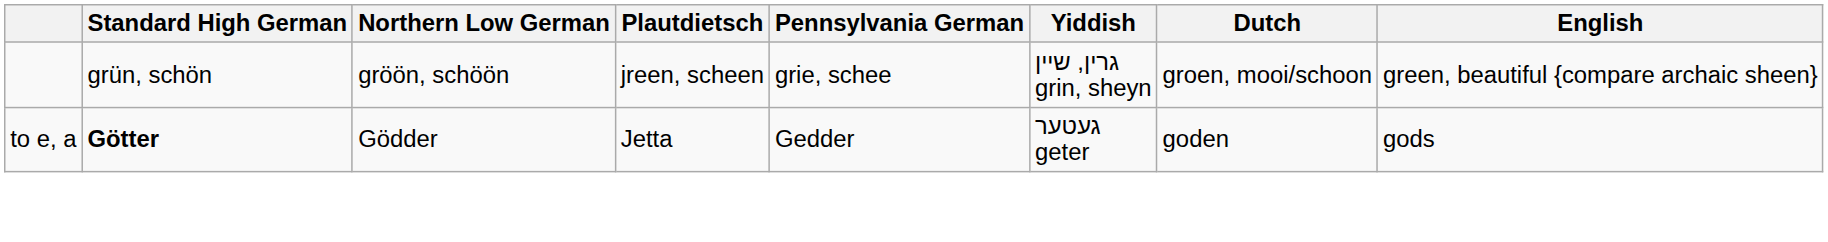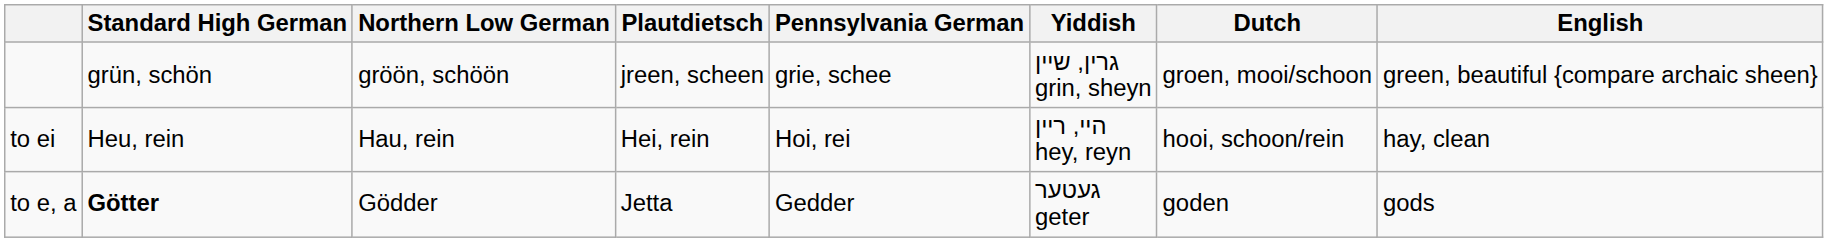+ row: to ei | Heu, rein | Hau, rein | Hei, rein | Hoi, rei | הײ, רײן hey, reyn | hooi, schoon/rein | hay, clean
